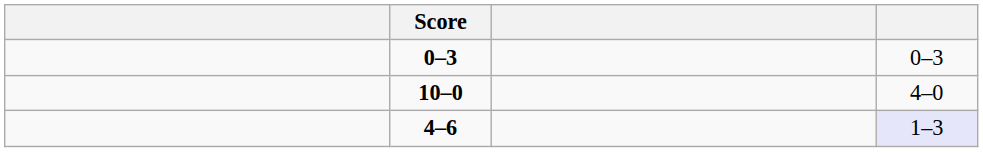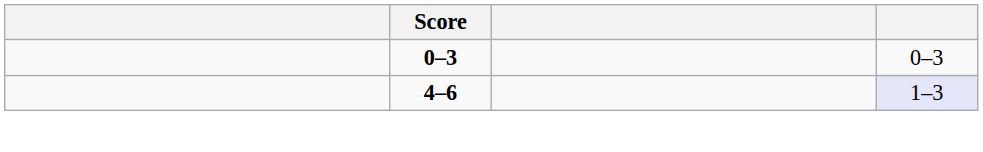- row: 10–0 | 4–0
